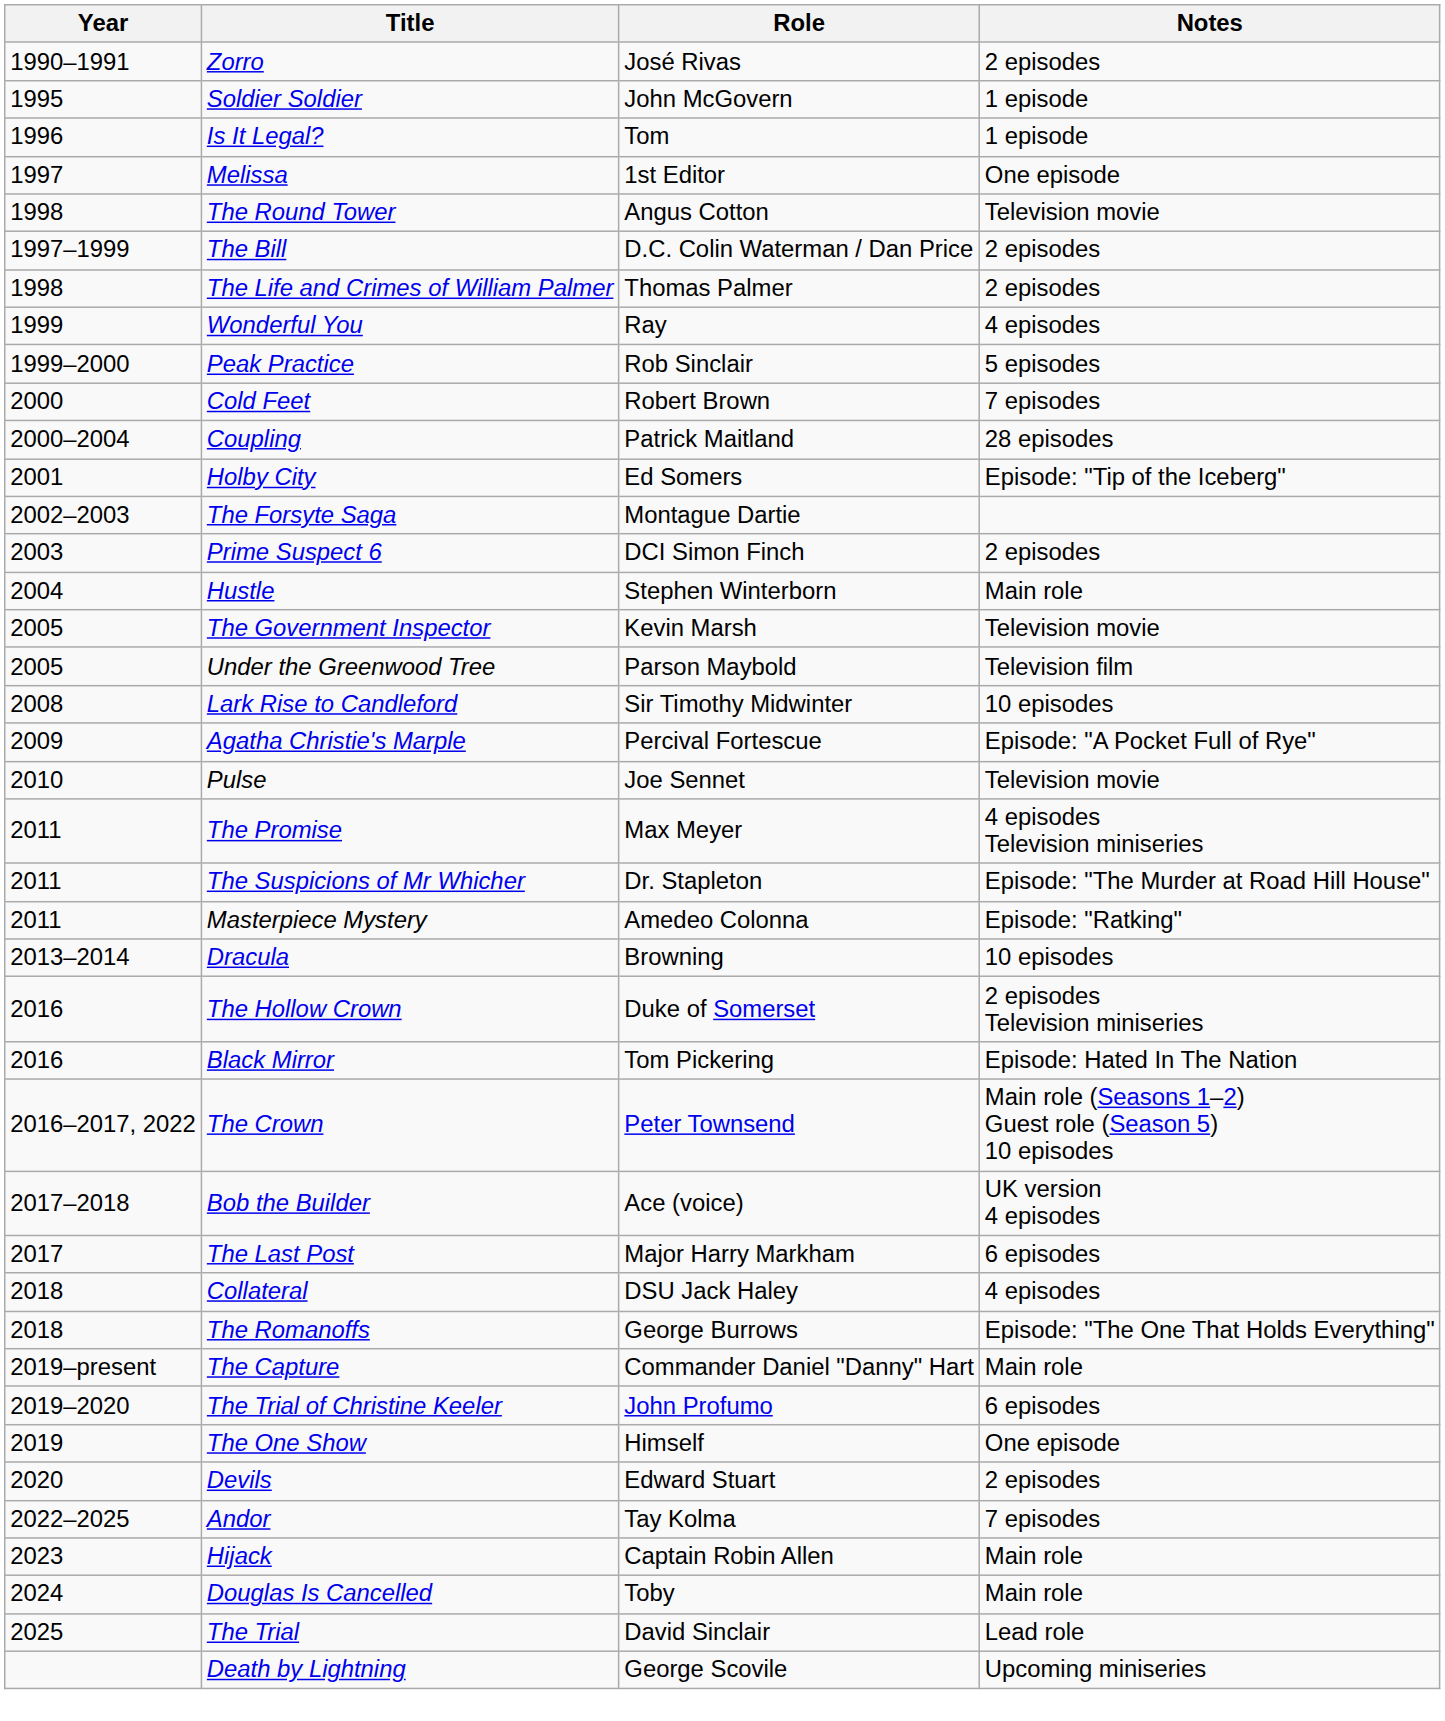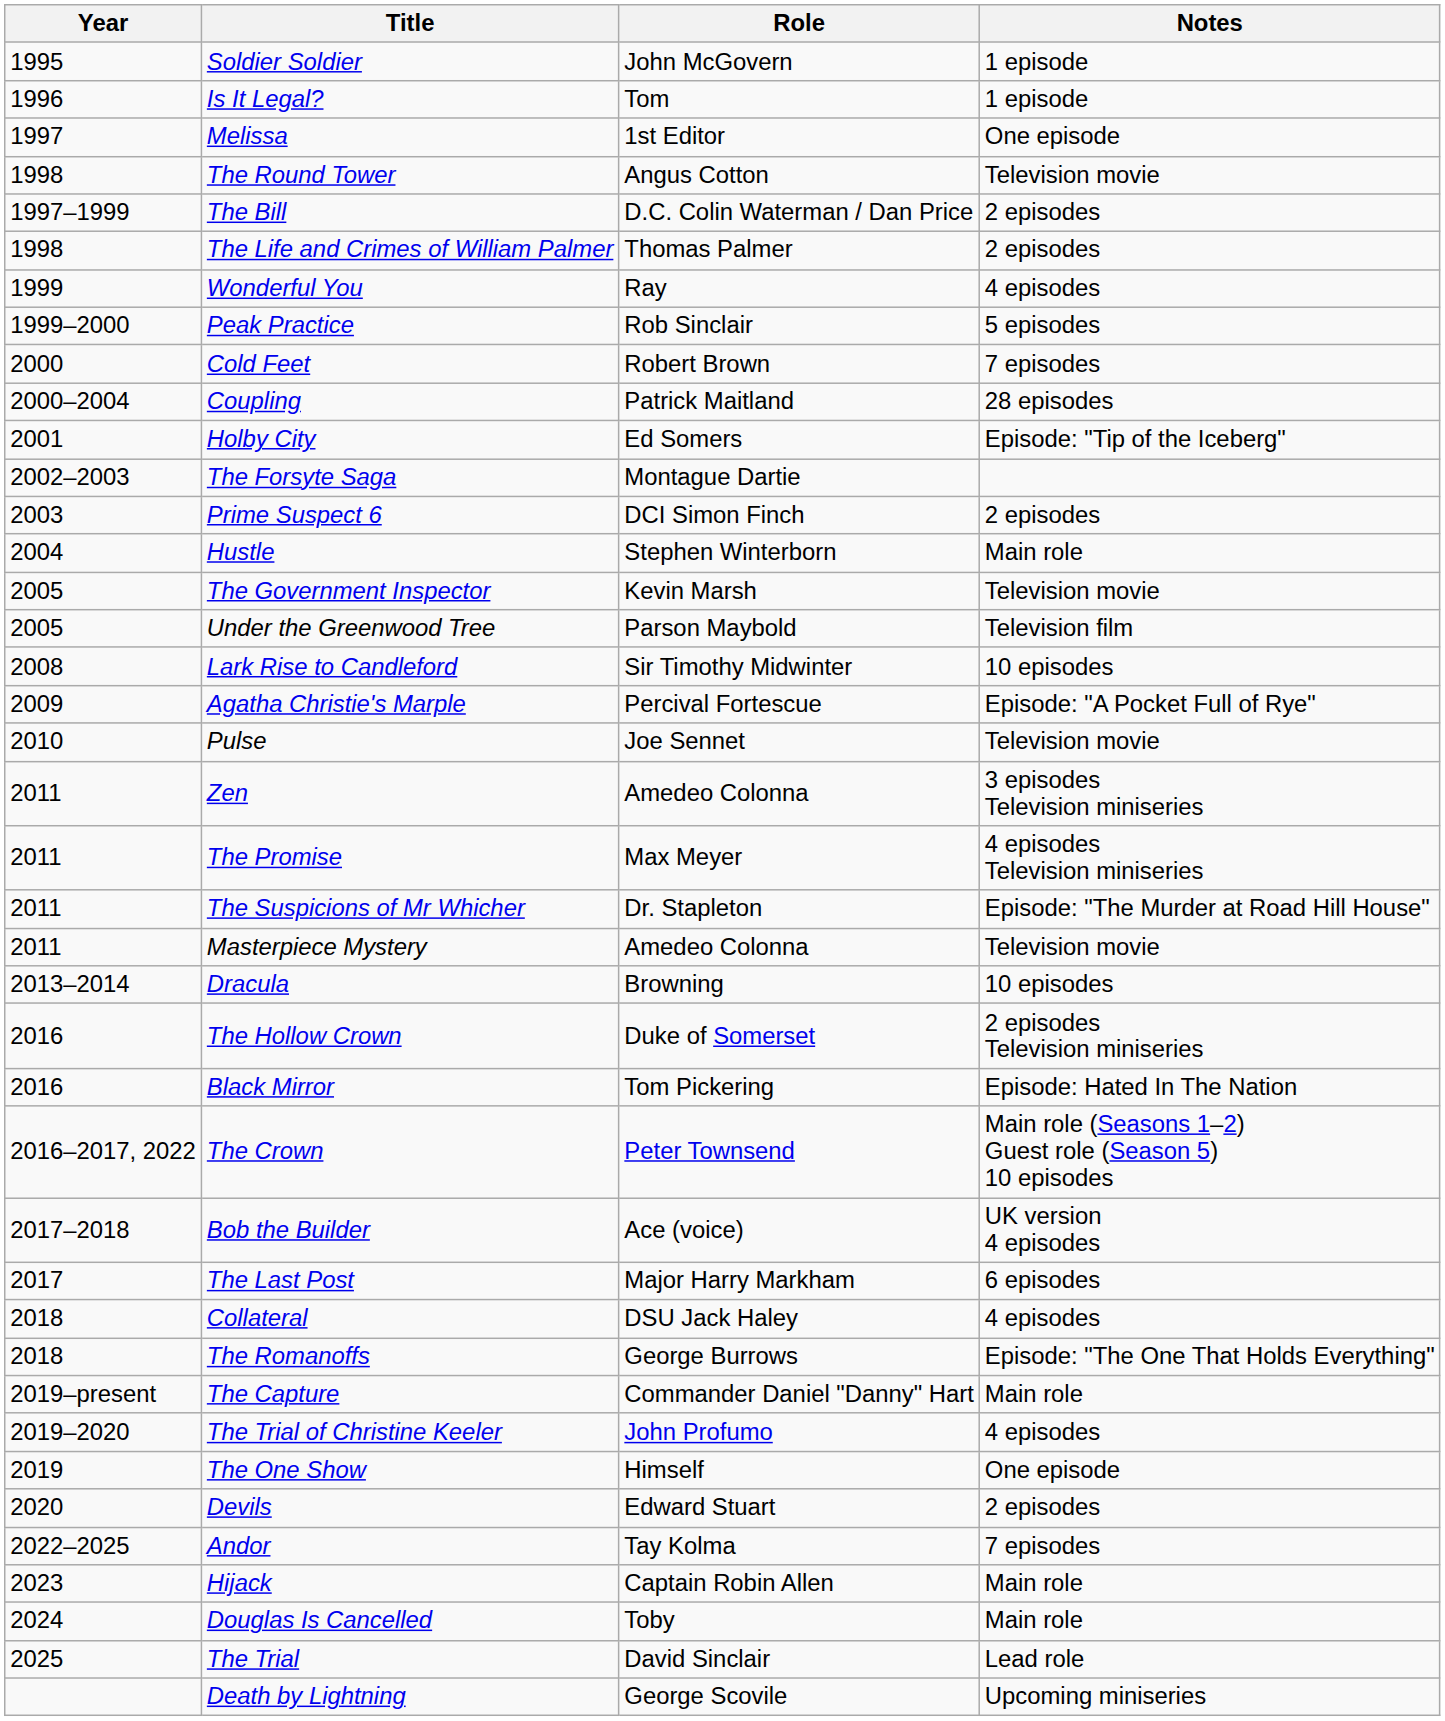- row: 1990–1991 | Zorro | José Rivas | 2 episodes
+ row: 2011 | Zen | Amedeo Colonna | 3 episodes Television miniseries
Masterpiece Mystery | Notes: Episode: "Ratking" -> Television movie
The Trial of Christine Keeler | Notes: 6 episodes -> 4 episodes
